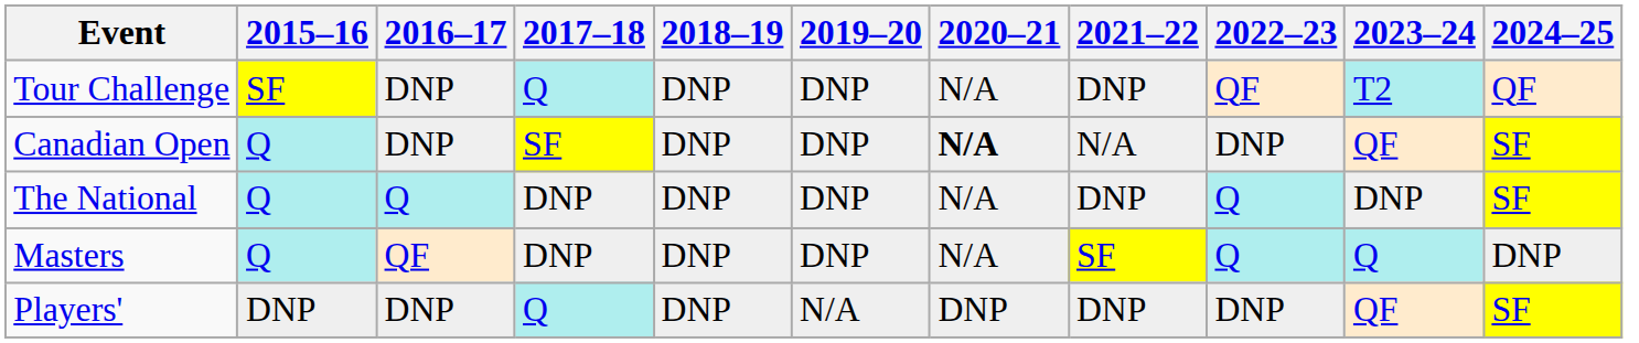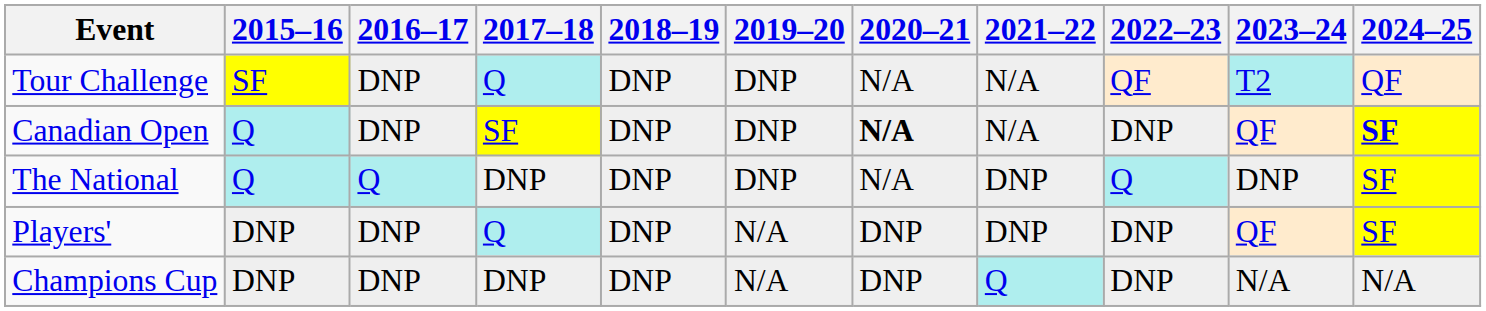Tour Challenge | 2021–22: DNP -> N/A
Canadian Open | 2024–25: normal -> bold
- row: Masters | Q | QF | DNP | DNP | DNP | N/A | SF | Q | Q | DNP
+ row: Champions Cup | DNP | DNP | DNP | DNP | N/A | DNP | Q | DNP | N/A | N/A
